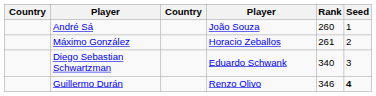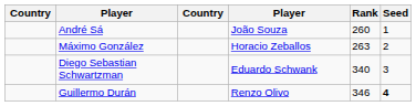Máximo González | Rank: 261 -> 263
